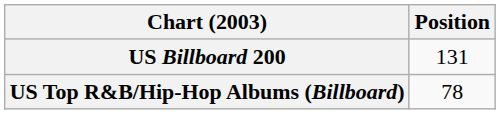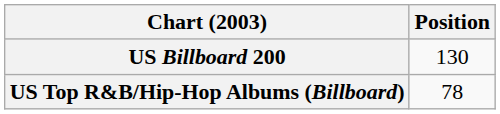US Billboard 200 | Position: 131 -> 130
